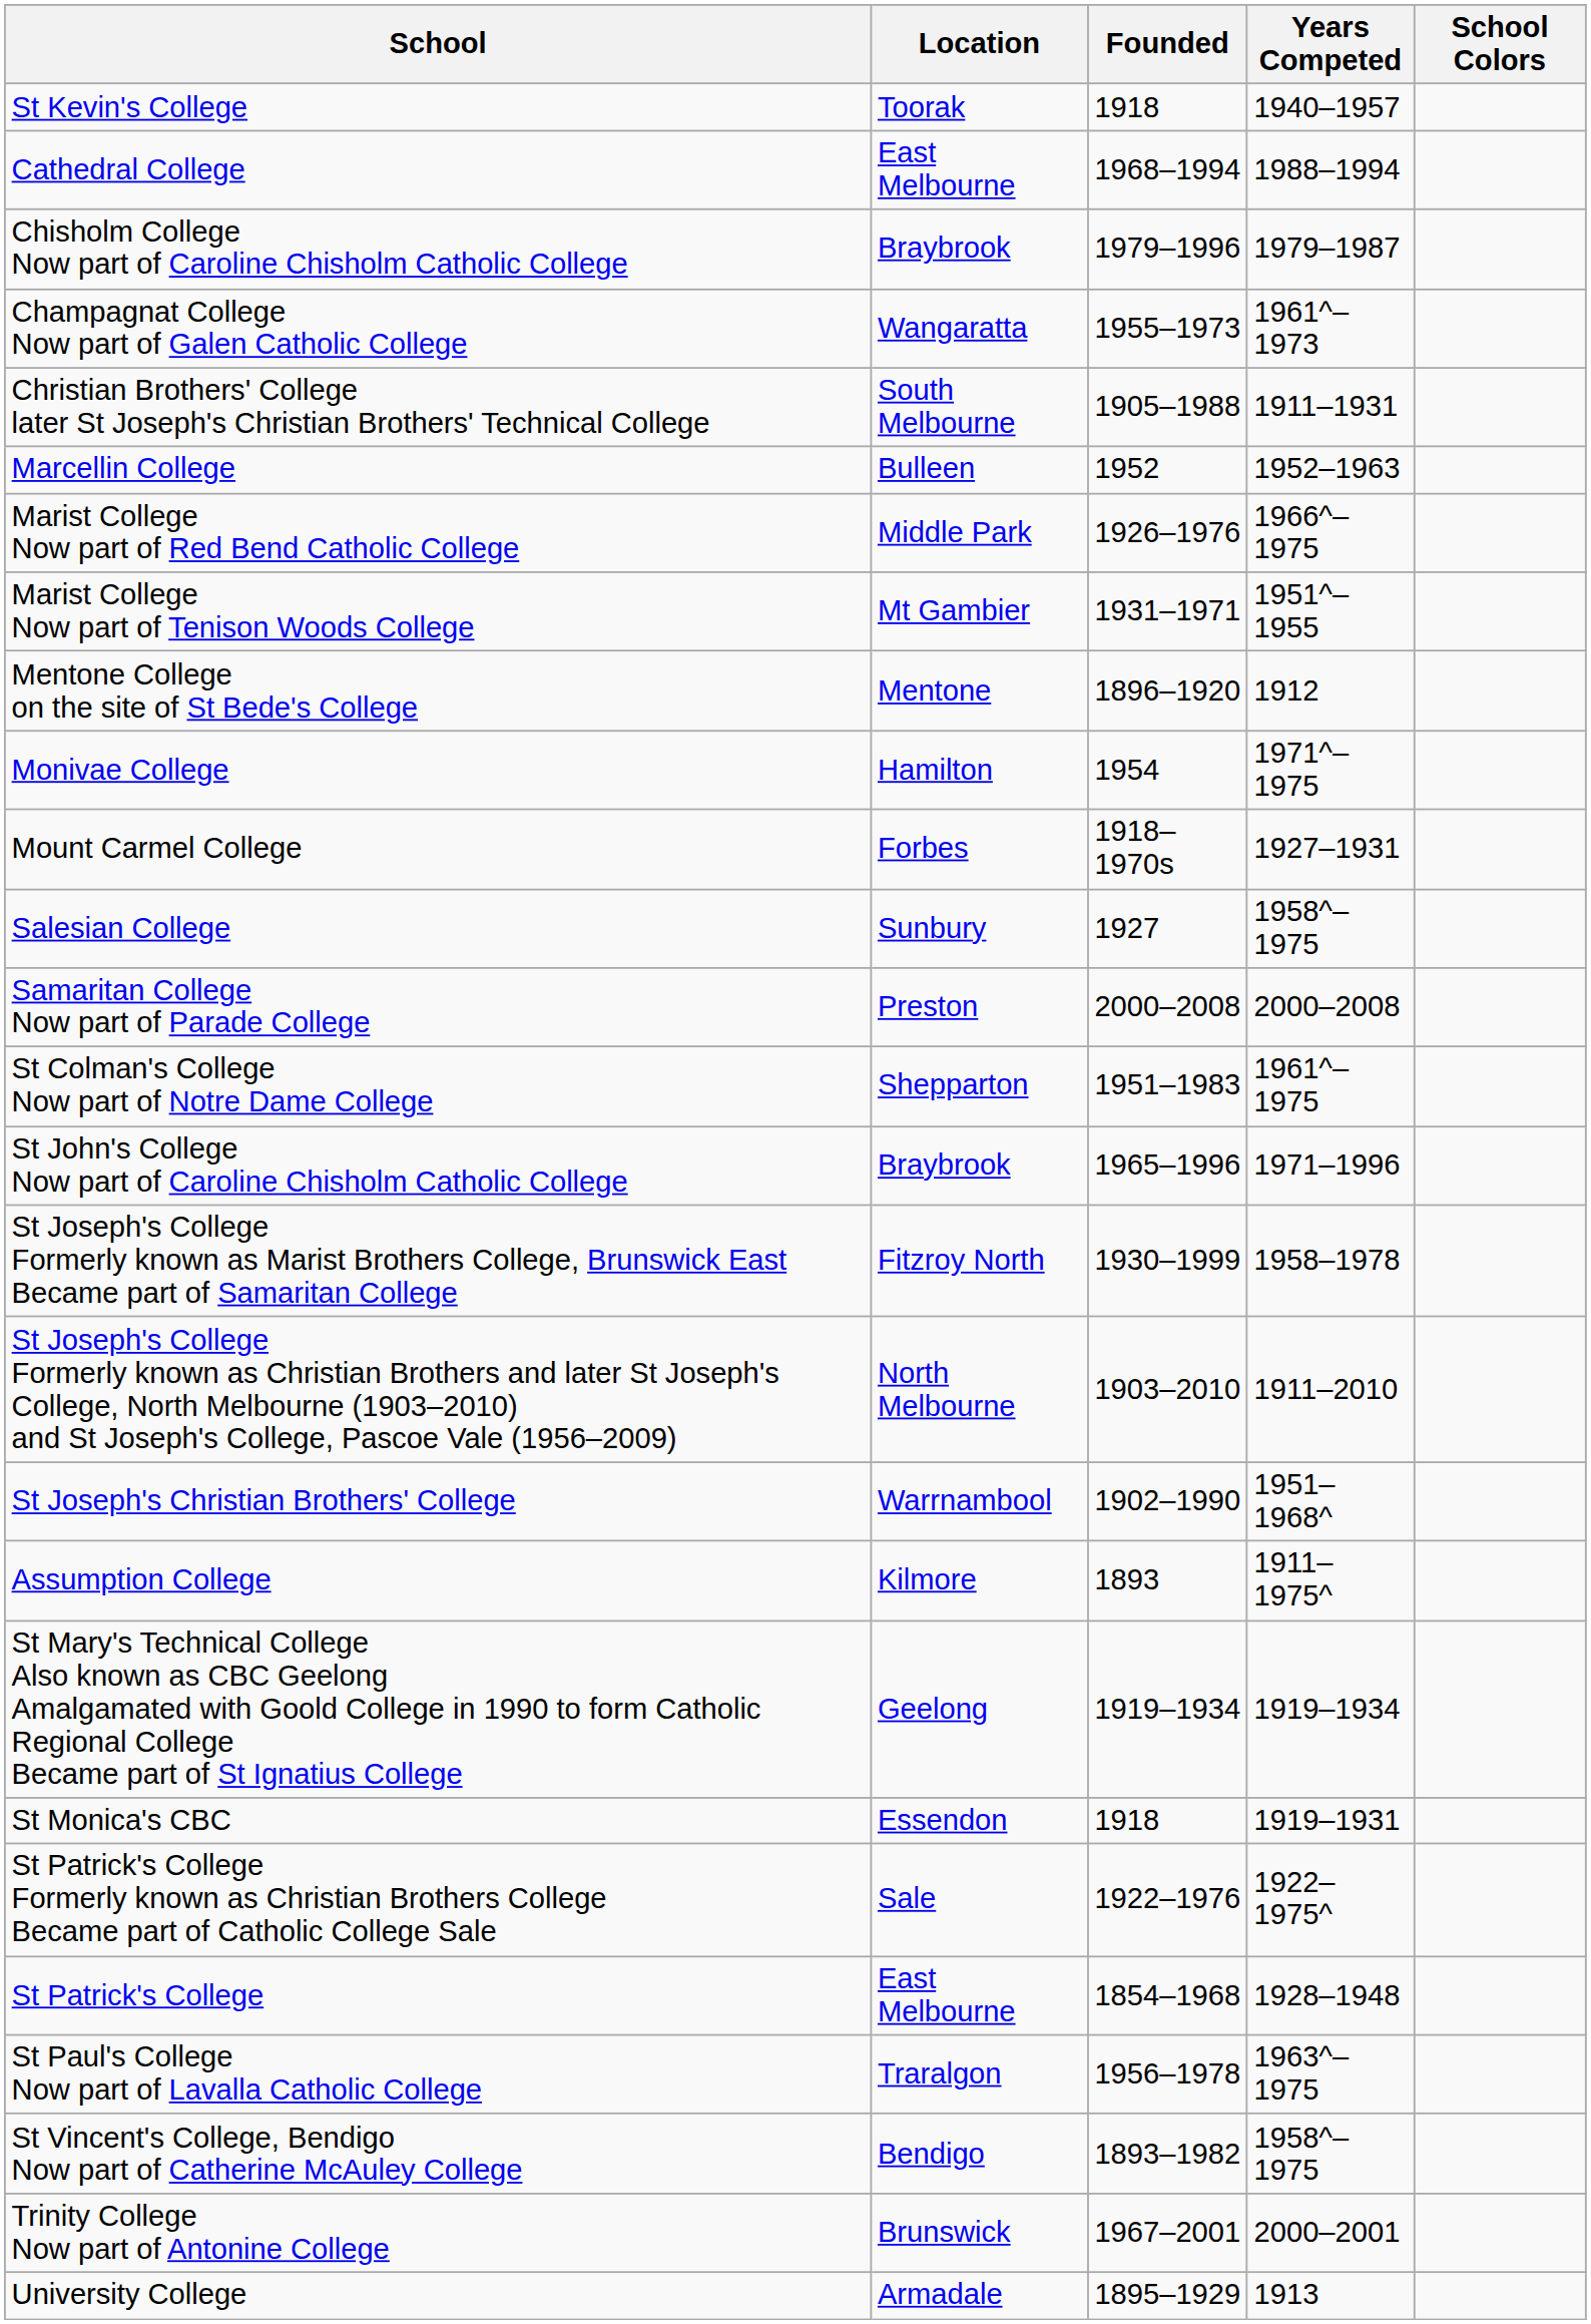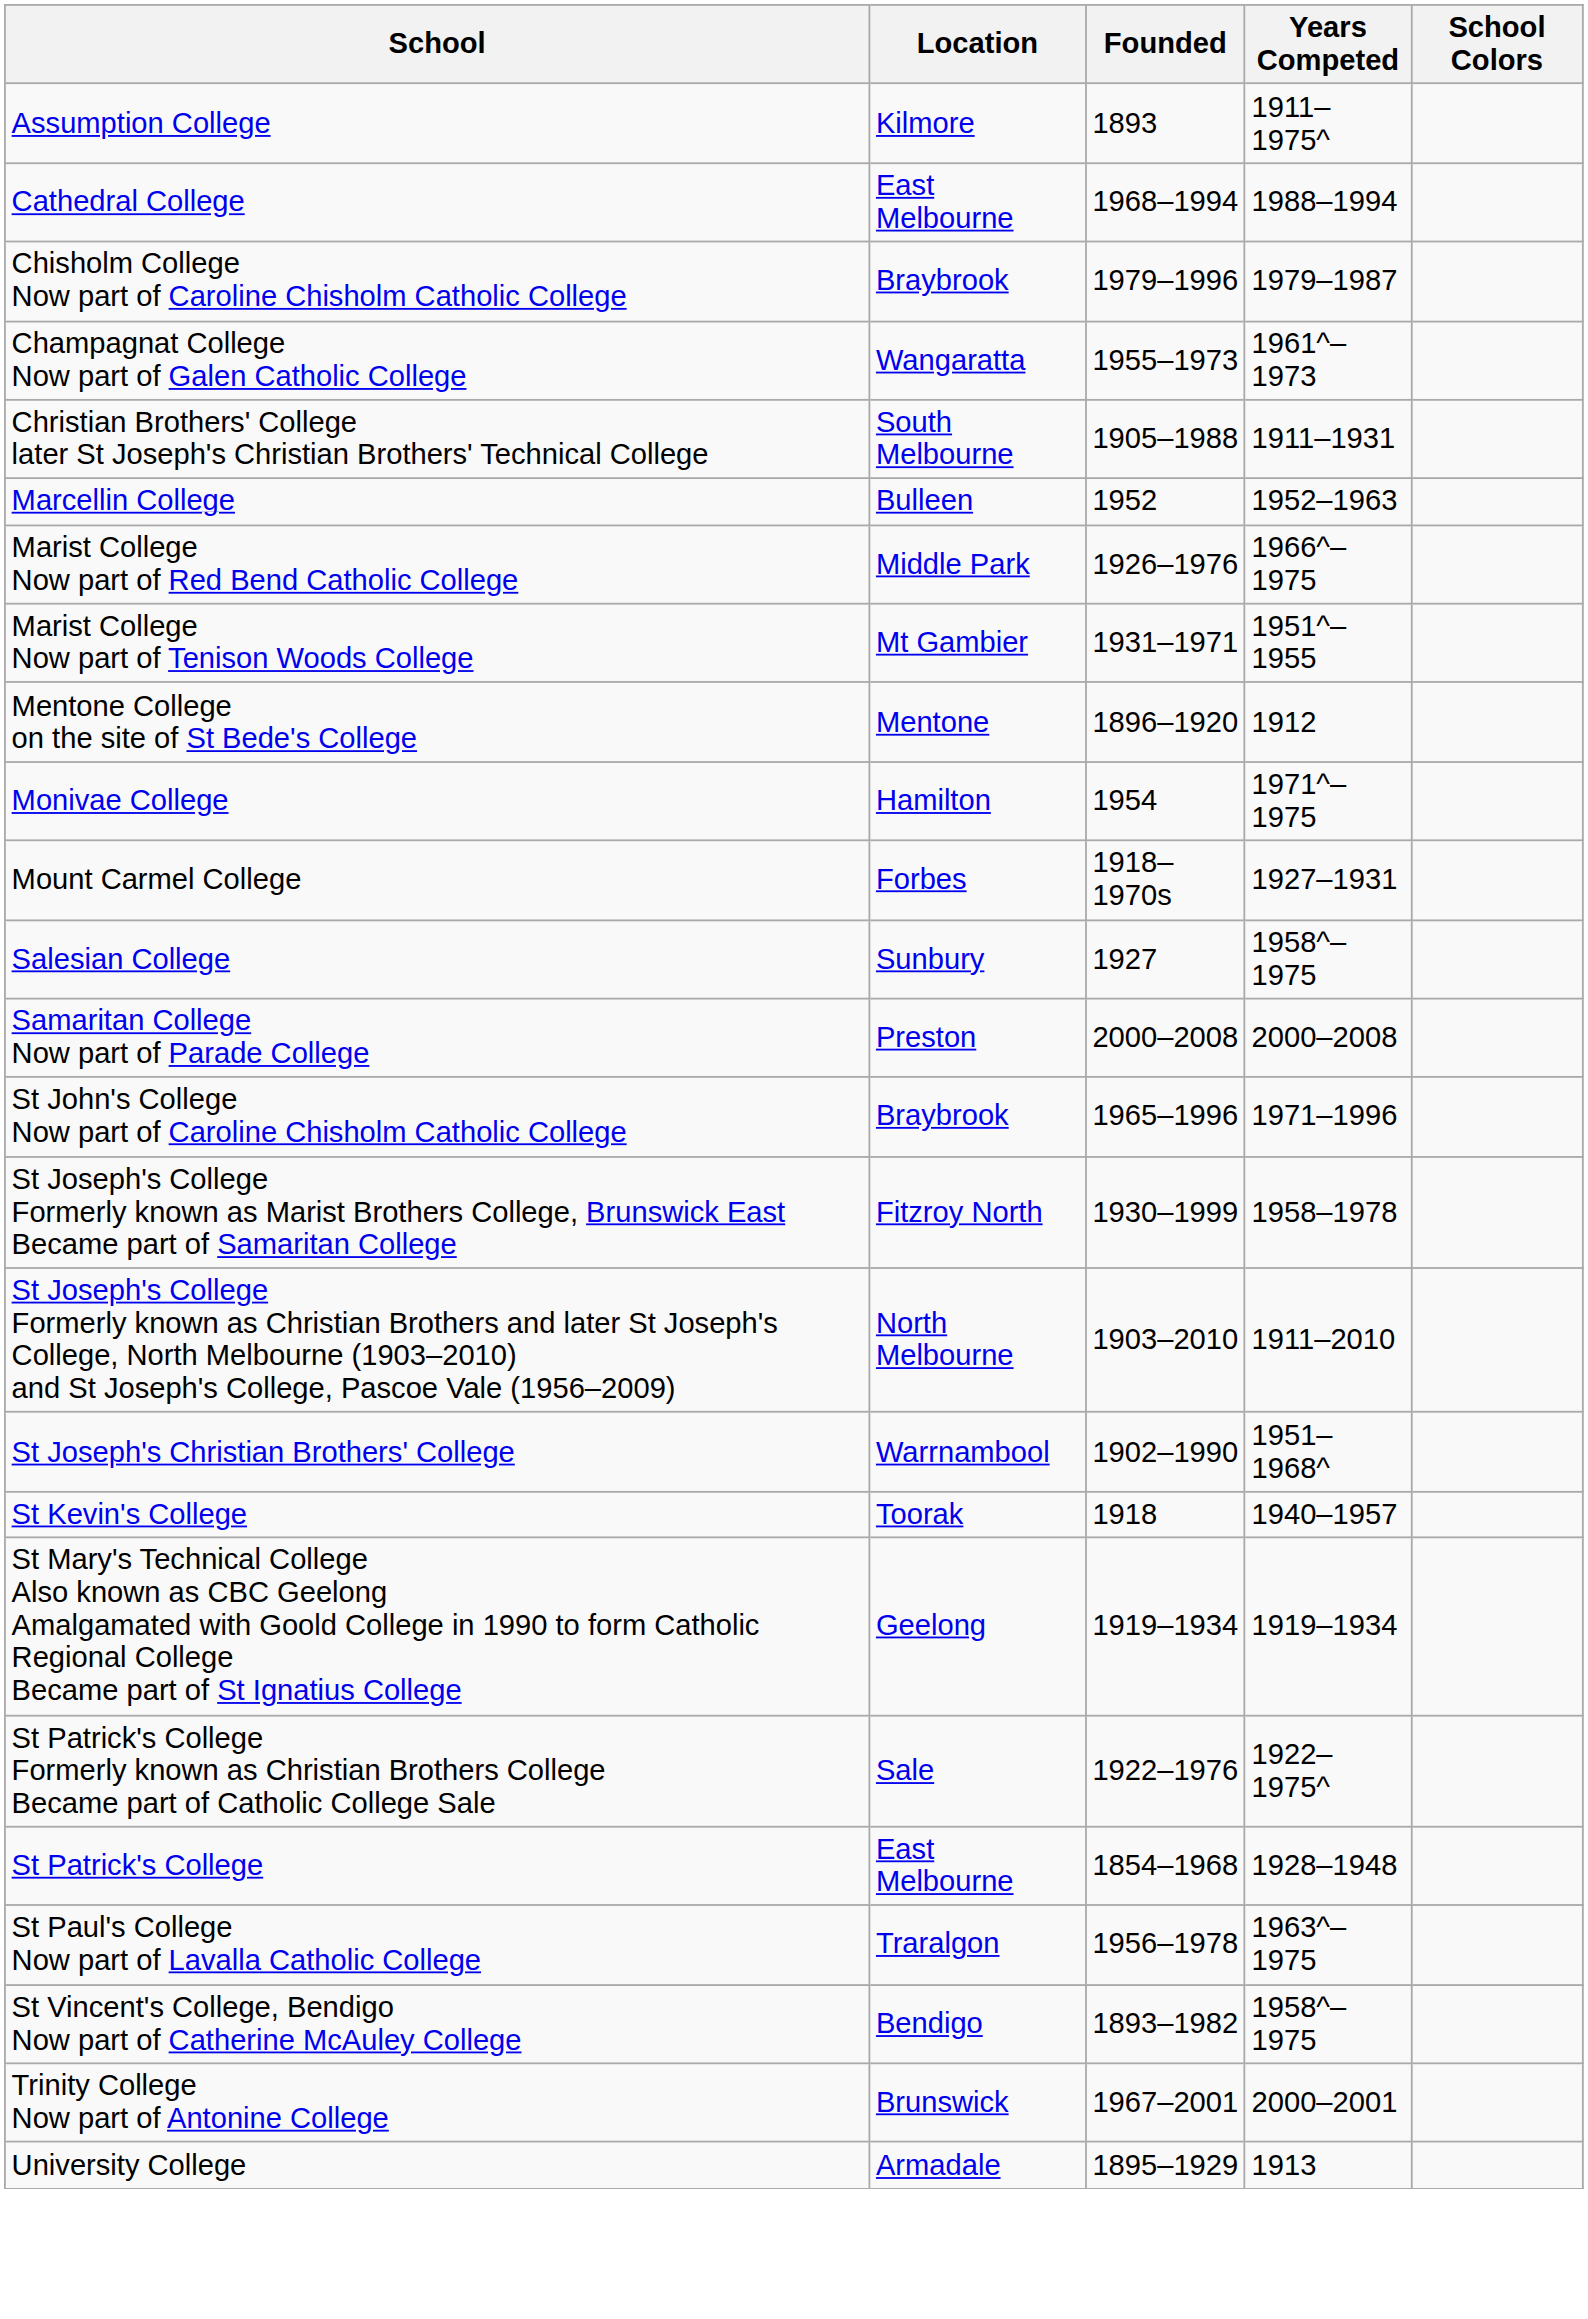rows swapped: Assumption College <-> St Kevin's College
- row: St Colman's College Now part of Notre Dame College | Shepparton | 1951–1983 | 1961^–1975
- row: St Monica's CBC | Essendon | 1918 | 1919–1931
